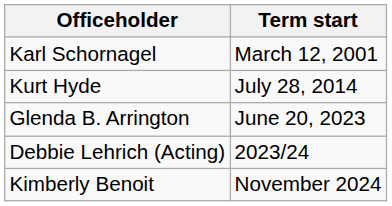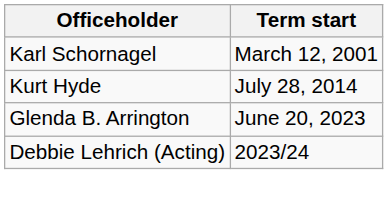- row: Kimberly Benoit | November 2024
